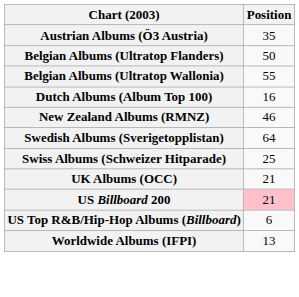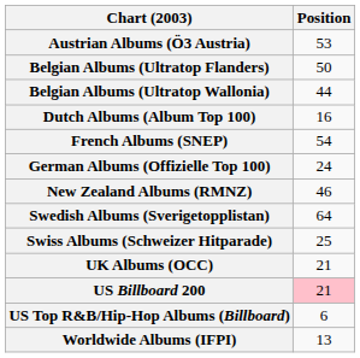Austrian Albums (Ö3 Austria) | Position: 35 -> 53
Belgian Albums (Ultratop Wallonia) | Position: 55 -> 44
+ row: French Albums (SNEP) | 54
+ row: German Albums (Offizielle Top 100) | 24
